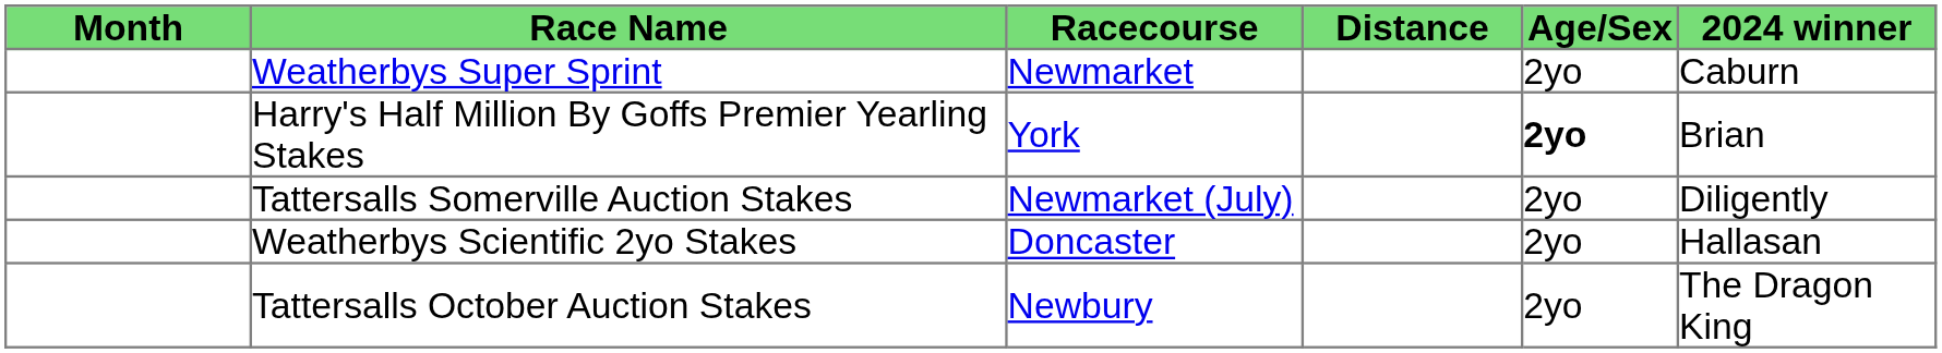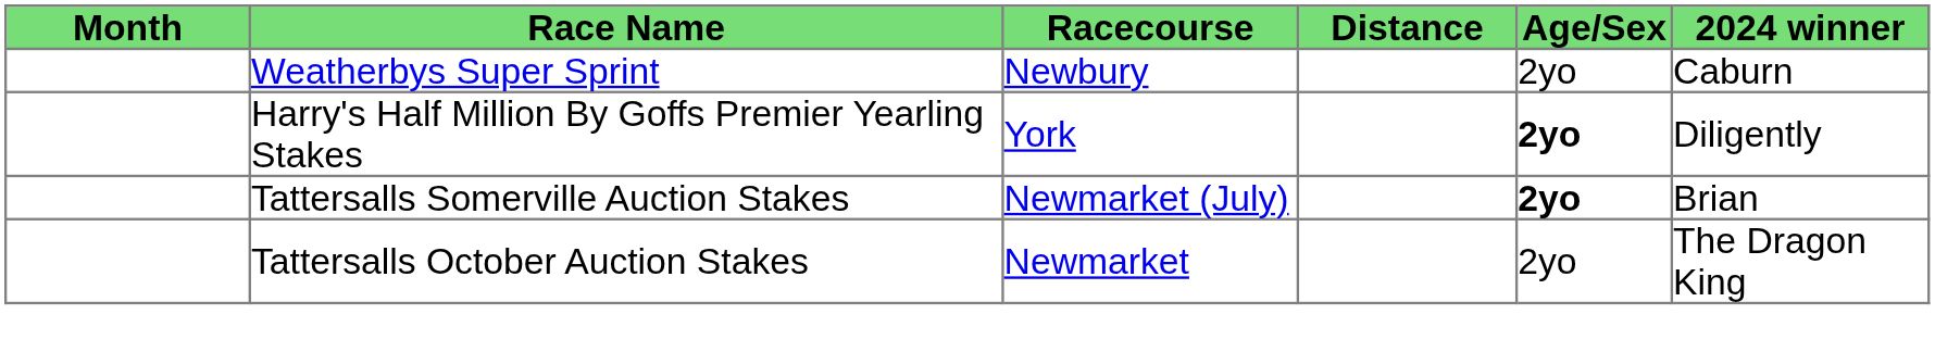Weatherbys Super Sprint | Racecourse: Newmarket -> Newbury
Harry's Half Million By Goffs Premier Yearling Stakes | 2024 winner: Brian -> Diligently
Tattersalls Somerville Auction Stakes | Age/Sex: normal -> bold
Tattersalls Somerville Auction Stakes | 2024 winner: Diligently -> Brian
- row: Weatherbys Scientific 2yo Stakes | Doncaster | 2yo | Hallasan
Tattersalls October Auction Stakes | Racecourse: Newbury -> Newmarket
